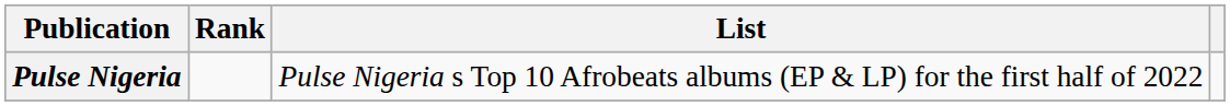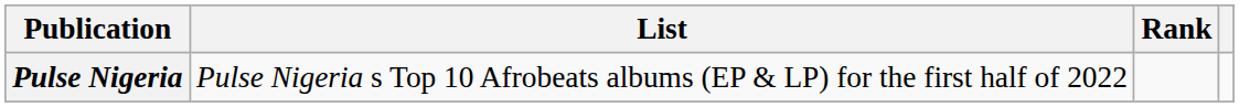columns swapped: List <-> Rank
